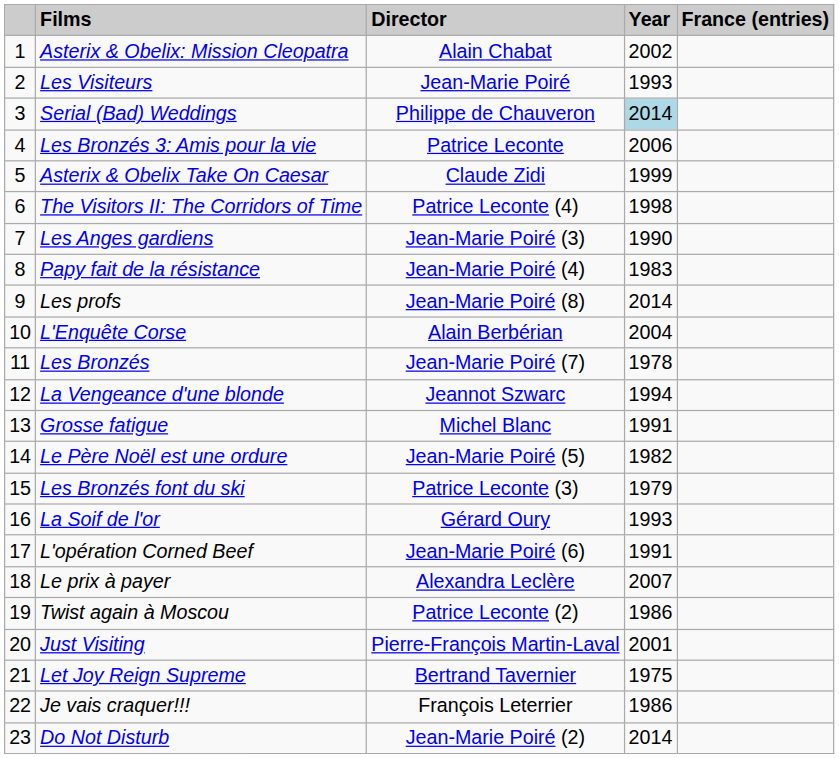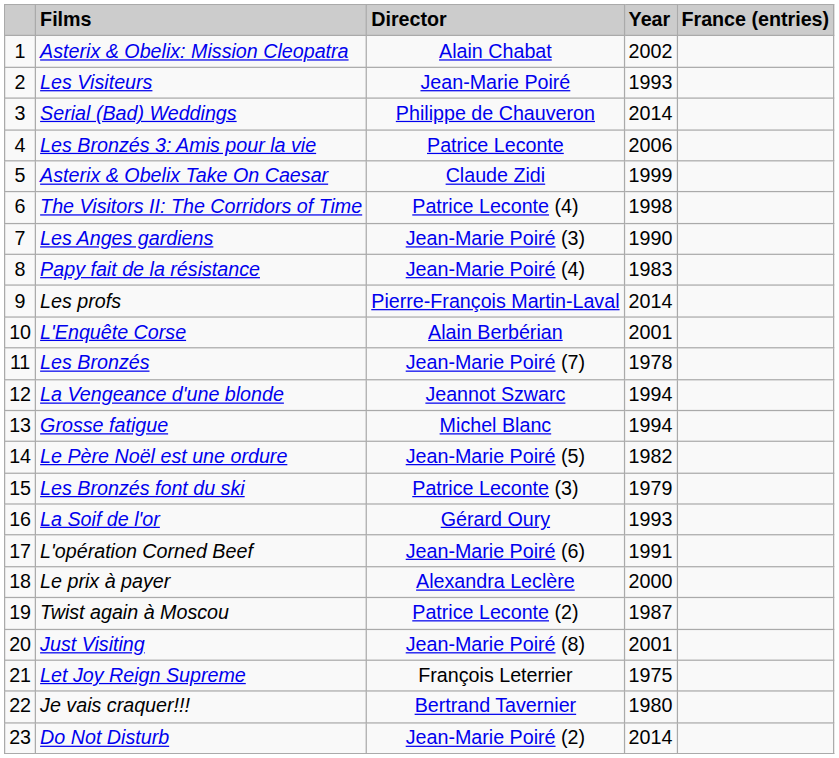Serial (Bad) Weddings | Year: lightblue background -> no background
Les profs | Director: Jean-Marie Poiré (8) -> Pierre-François Martin-Laval
L'Enquête Corse | Year: 2004 -> 2001
Grosse fatigue | Year: 1991 -> 1994
Le prix à payer | Year: 2007 -> 2000
Twist again à Moscou | Year: 1986 -> 1987
Just Visiting | Director: Pierre-François Martin-Laval -> Jean-Marie Poiré (8)
Let Joy Reign Supreme | Director: Bertrand Tavernier -> François Leterrier
Je vais craquer!!! | Director: François Leterrier -> Bertrand Tavernier
Je vais craquer!!! | Year: 1986 -> 1980
